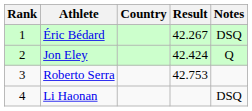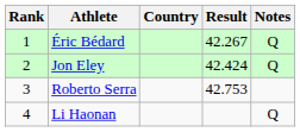Éric Bédard | Notes: DSQ -> Q
Li Haonan | Notes: DSQ -> Q
